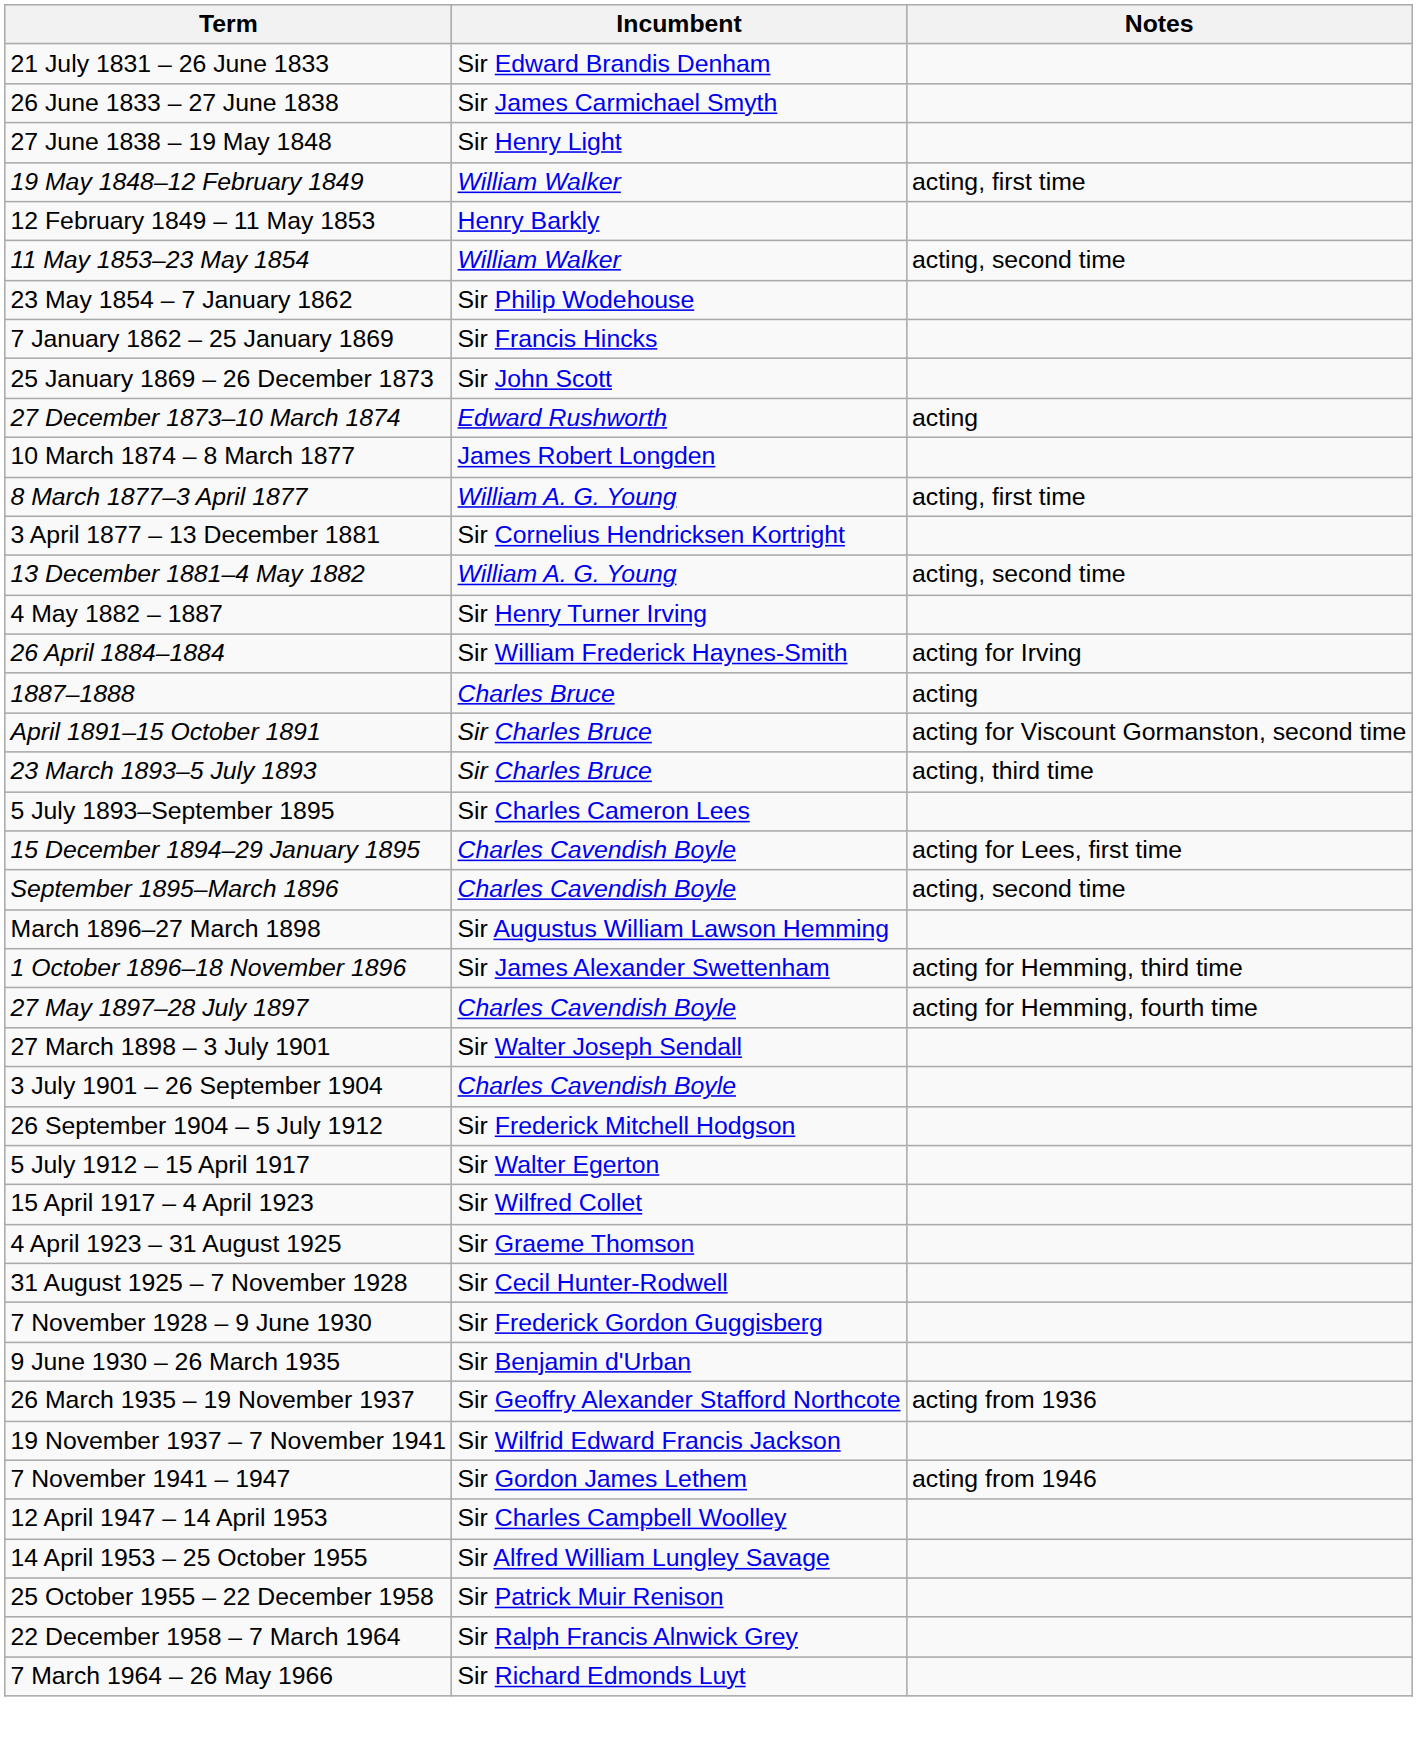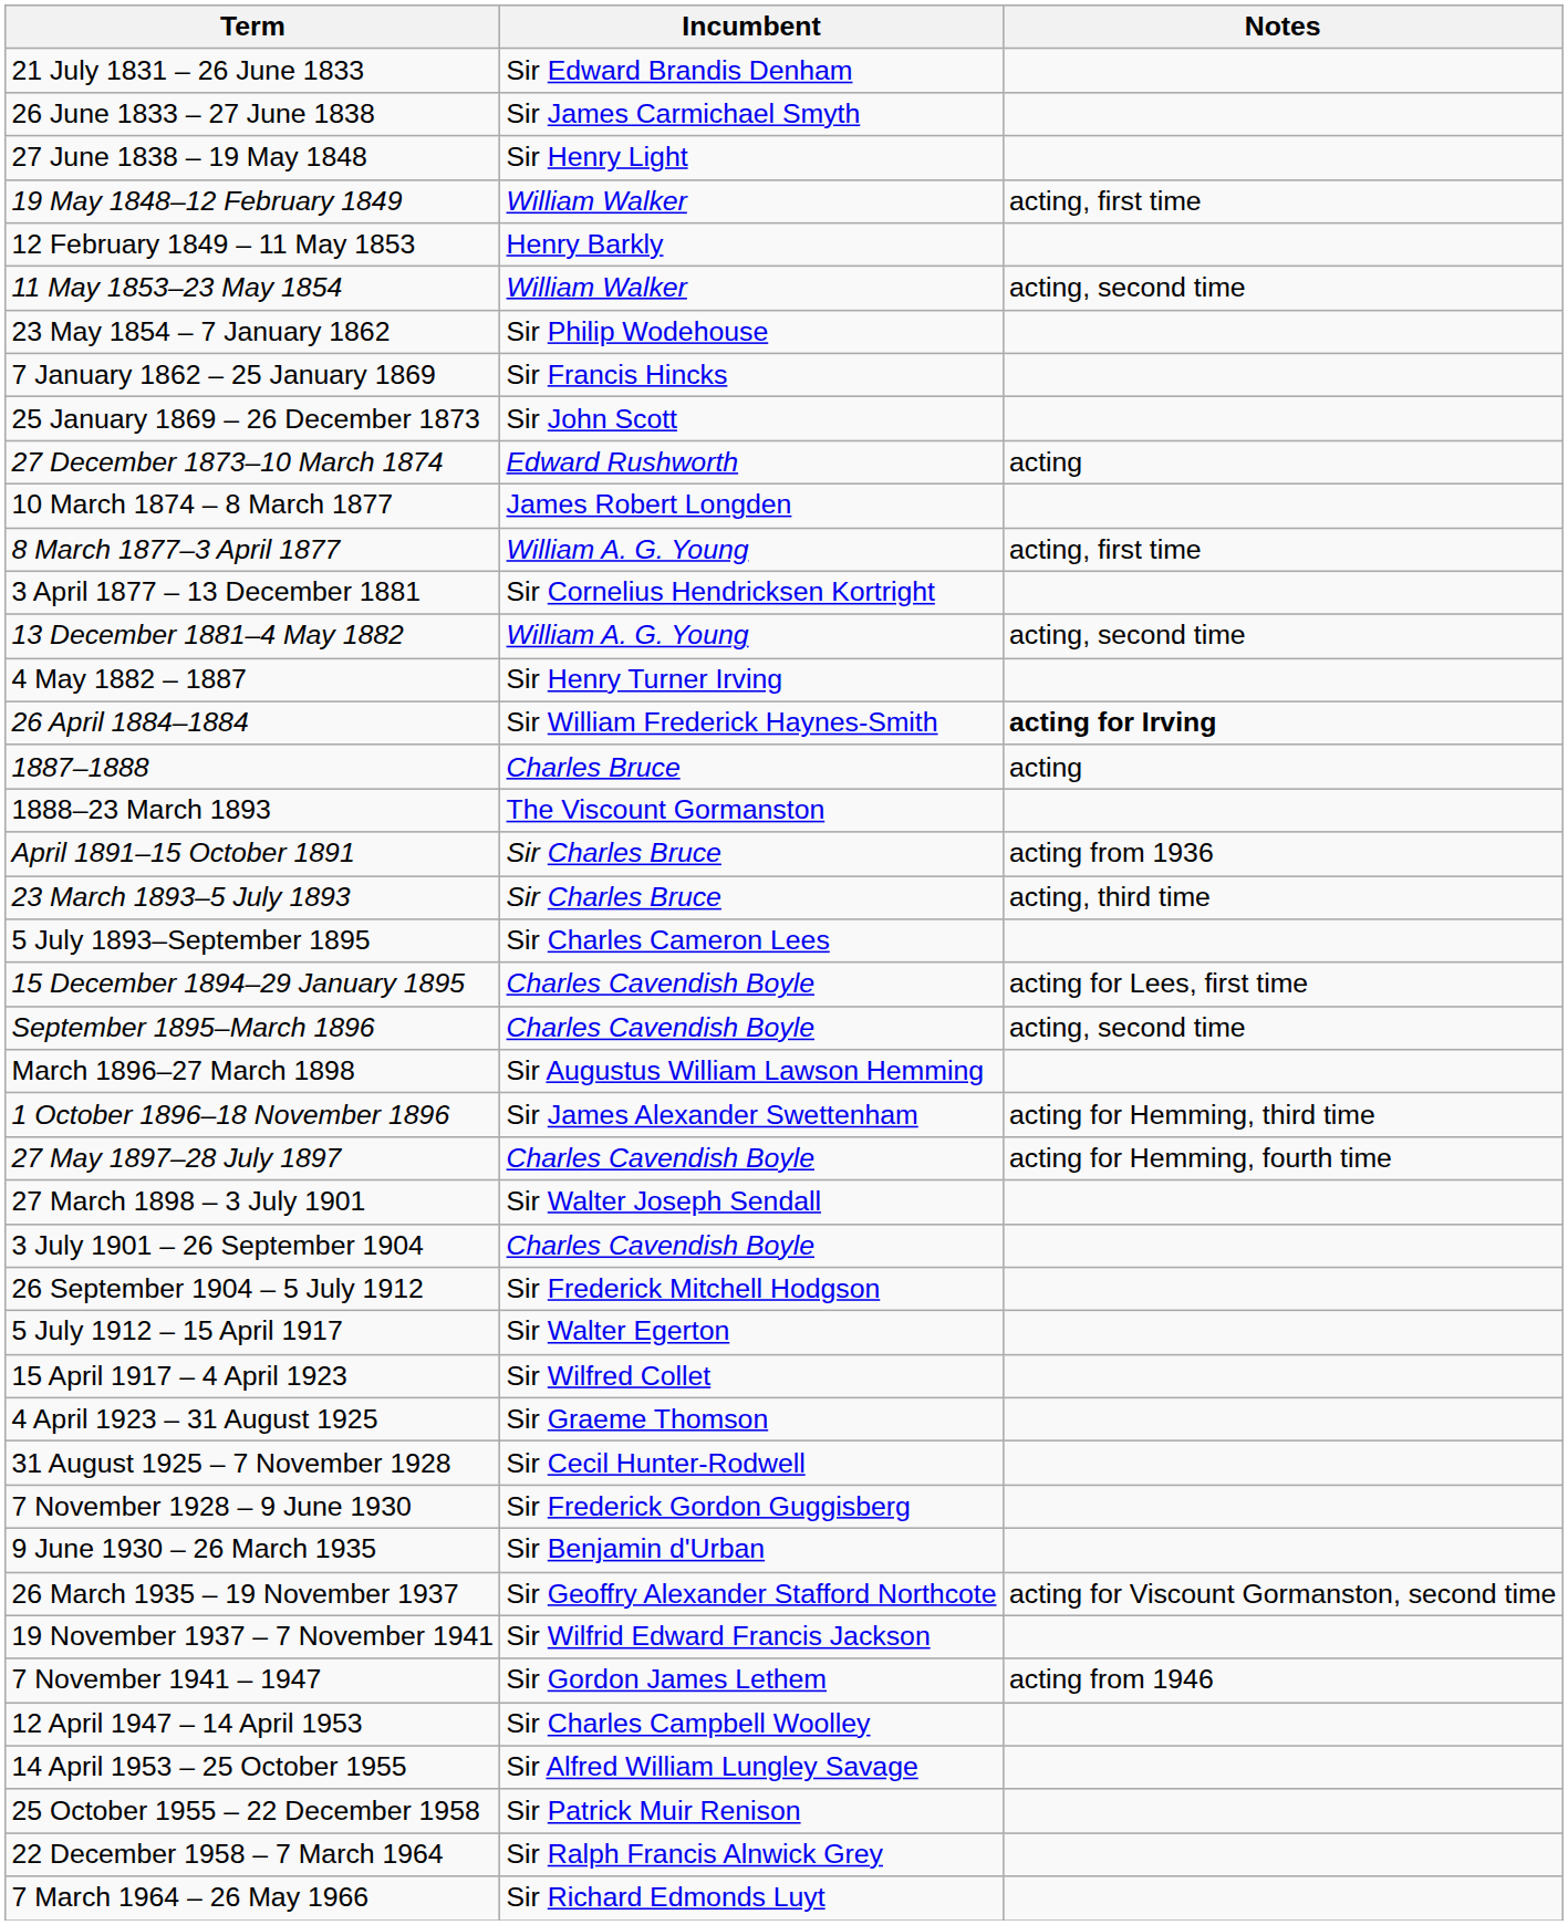26 April 1884–1884 | Notes: normal -> bold
+ row: 1888–23 March 1893 | The Viscount Gormanston
April 1891–15 October 1891 | Notes: acting for Viscount Gormanston, second time -> acting from 1936
26 March 1935 – 19 November 1937 | Notes: acting from 1936 -> acting for Viscount Gormanston, second time
